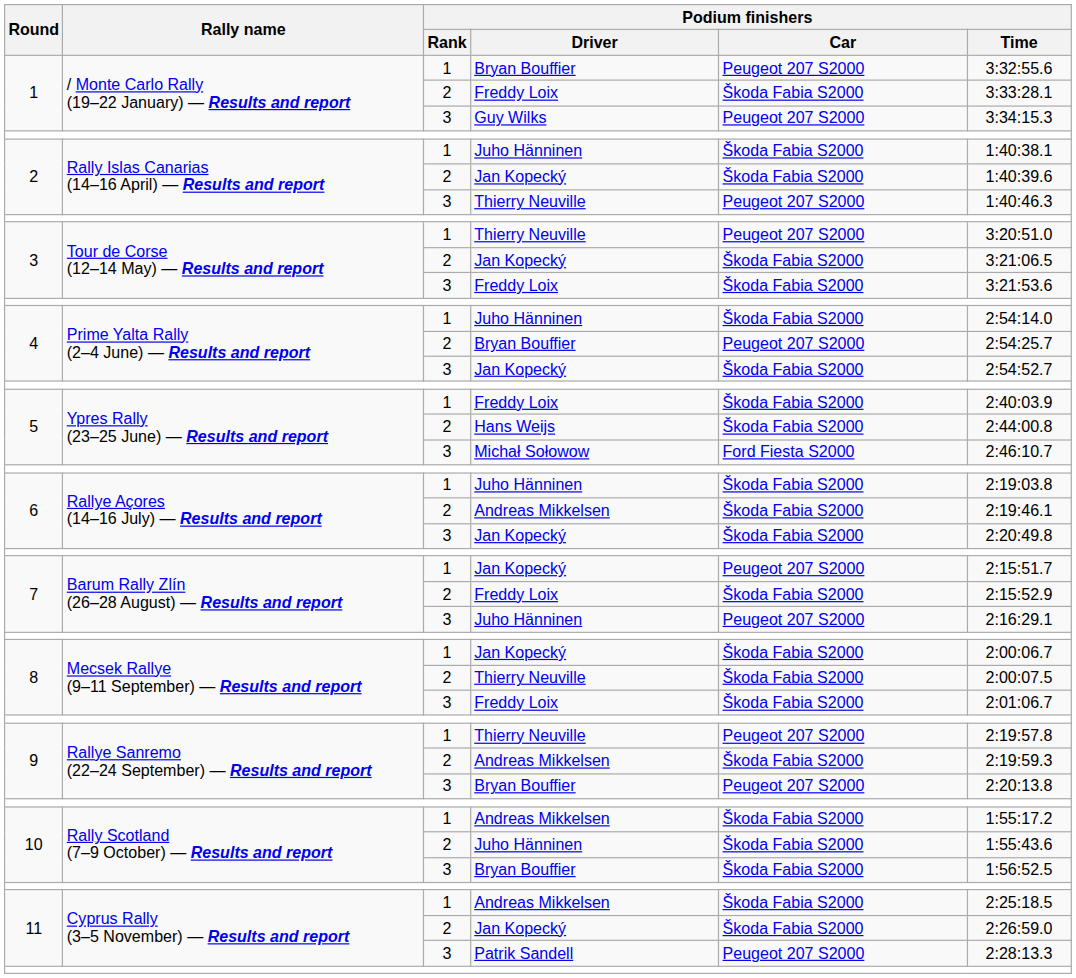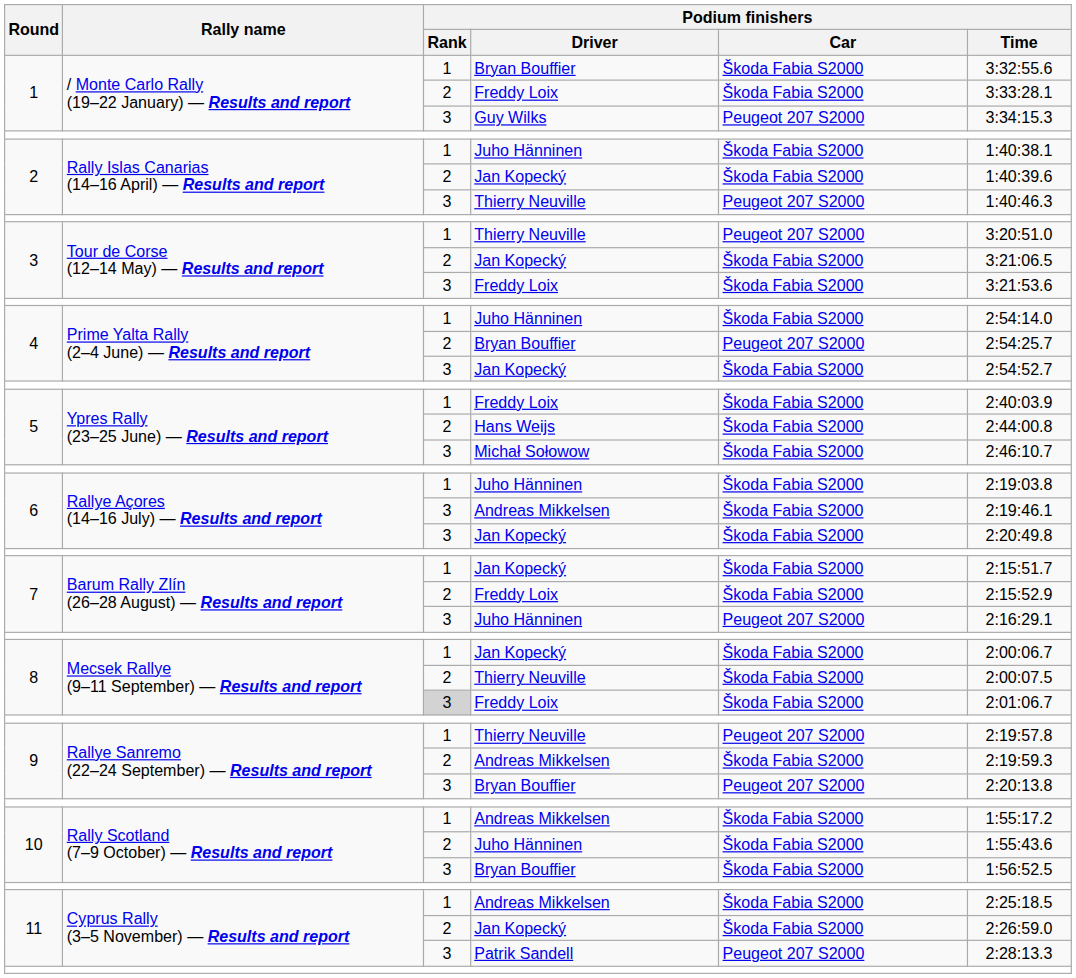1 / Bryan Bouffier | Podium finishers / Car: Peugeot 207 S2000 -> Škoda Fabia S2000
5 / Michał Sołowow | Podium finishers / Car: Ford Fiesta S2000 -> Škoda Fabia S2000
6 / Andreas Mikkelsen | Podium finishers / Rank: 2 -> 3
7 / Jan Kopecký | Podium finishers / Car: Peugeot 207 S2000 -> Škoda Fabia S2000
8 / Freddy Loix | Podium finishers / Rank: no background -> lightgrey background
